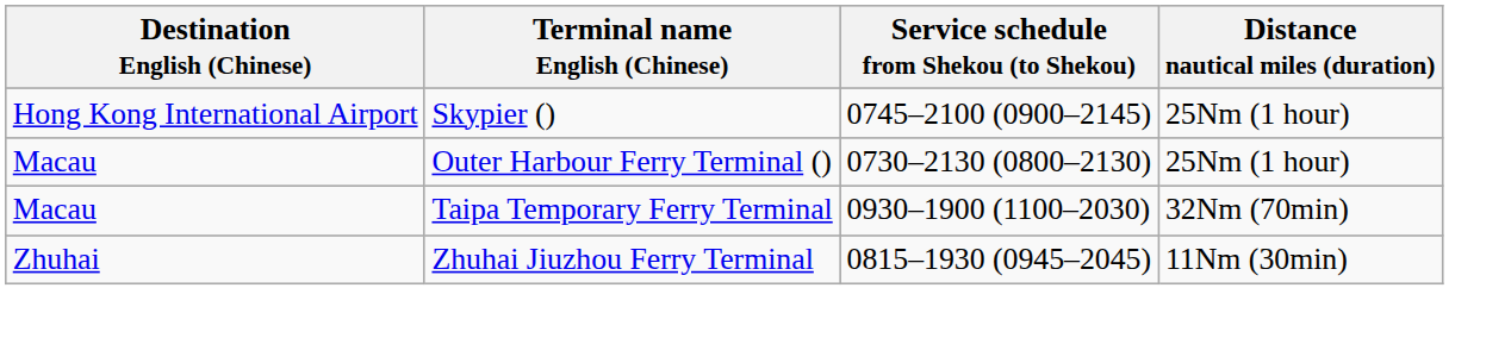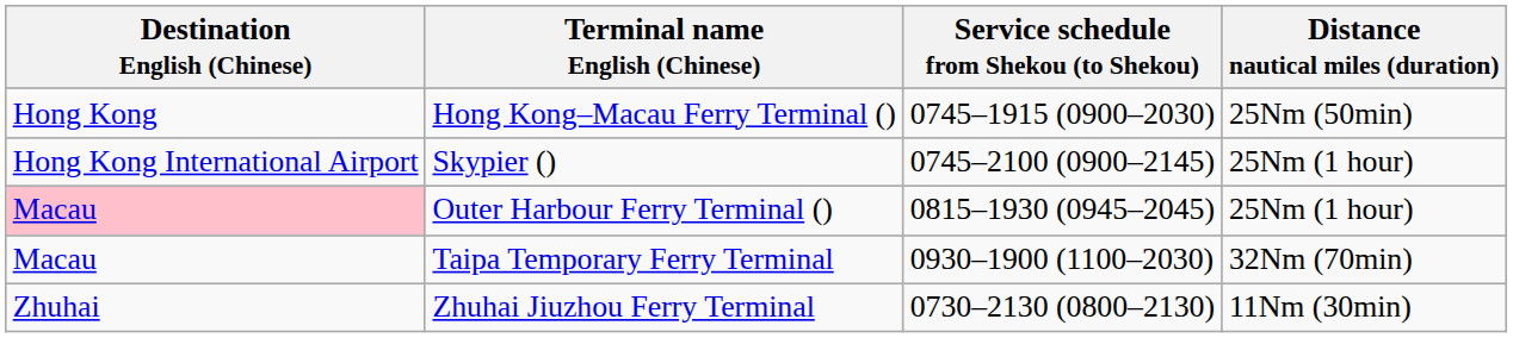+ row: Hong Kong | Hong Kong–Macau Ferry Terminal () | 0745–1915 (0900–2030) | 25Nm (50min)
Outer Harbour Ferry Terminal () | Destination English (Chinese): no background -> pink background
Outer Harbour Ferry Terminal () | Service schedule from Shekou (to Shekou): 0730–2130 (0800–2130) -> 0815–1930 (0945–2045)
Zhuhai Jiuzhou Ferry Terminal | Service schedule from Shekou (to Shekou): 0815–1930 (0945–2045) -> 0730–2130 (0800–2130)
